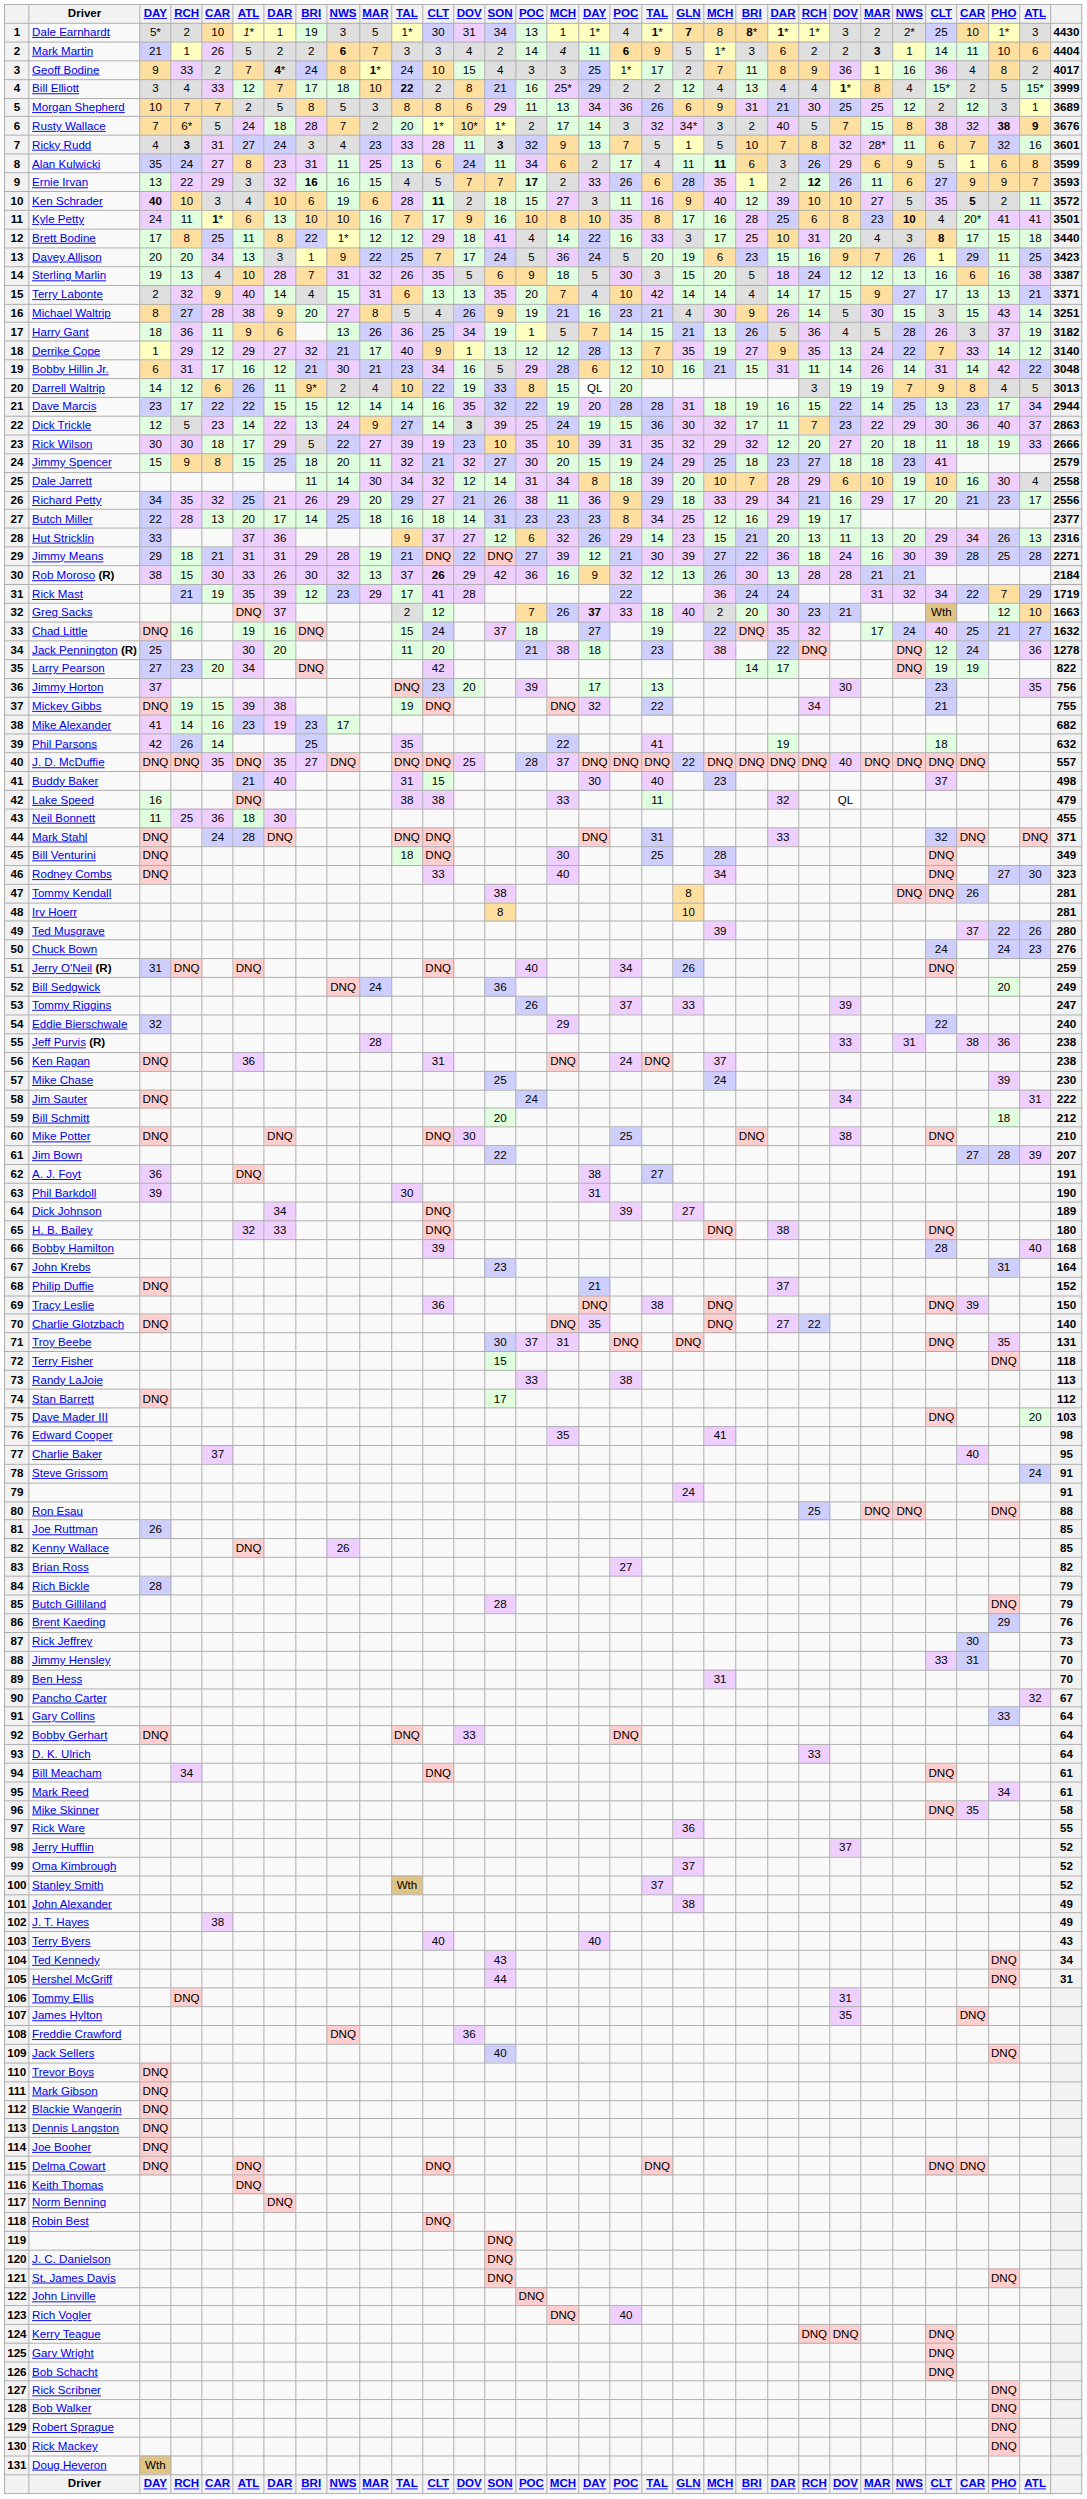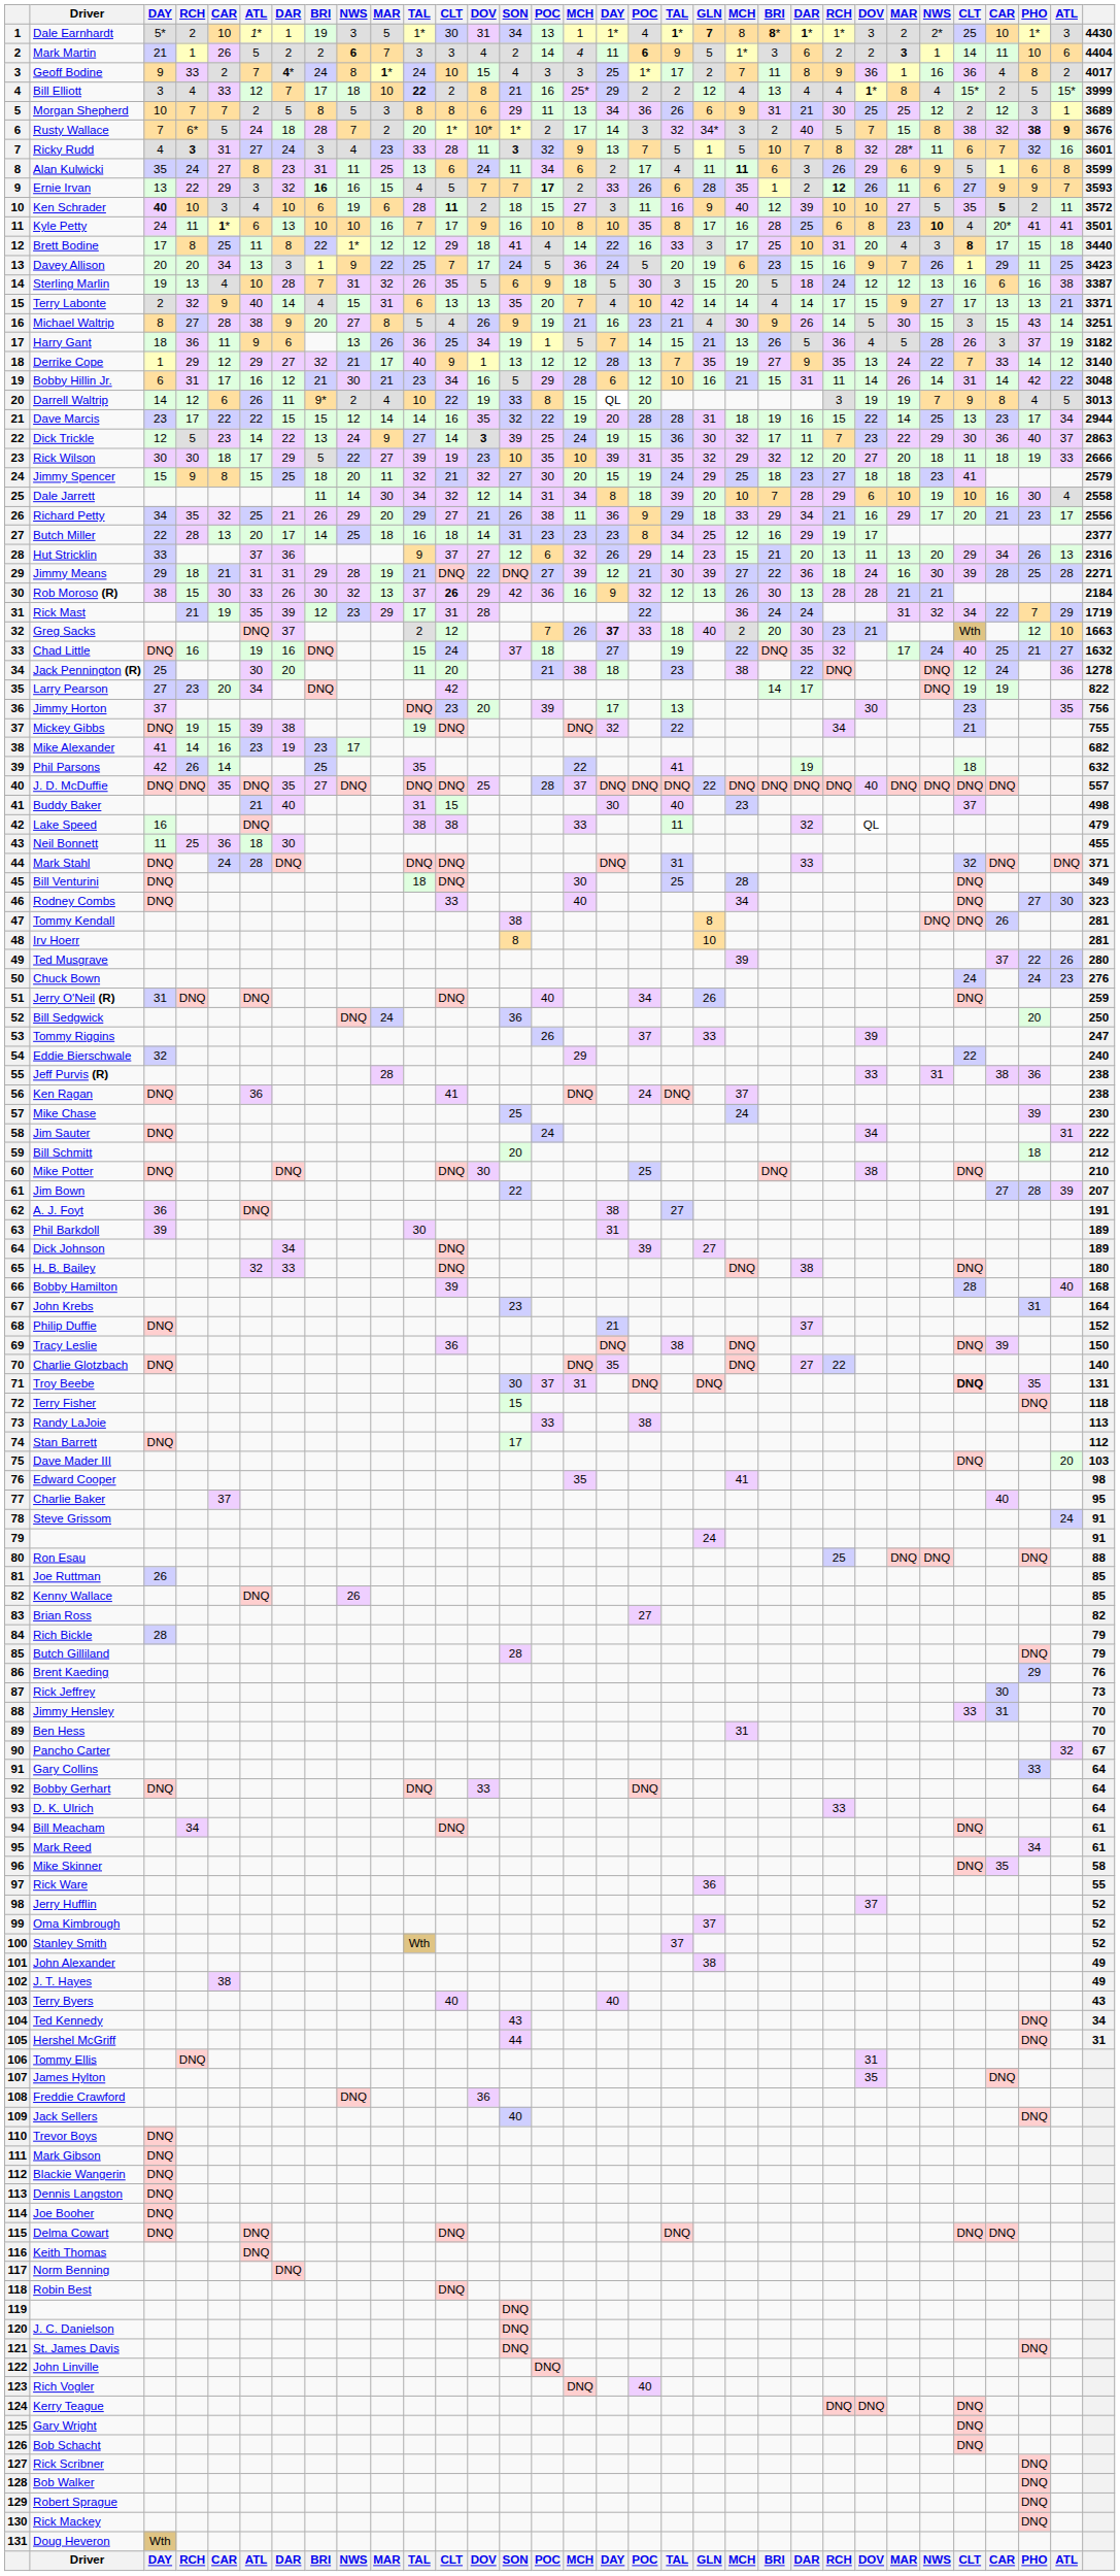Rick Mast | column 12: 41 -> 31
Bill Sedgwick | column 32: 249 -> 250
Ken Ragan | column 12: 31 -> 41
Phil Barkdoll | column 32: 190 -> 189
Troy Beebe | column 28: normal -> bold
